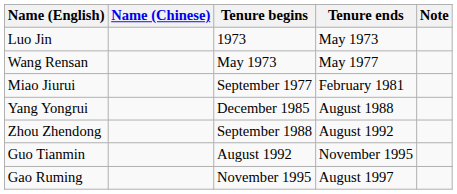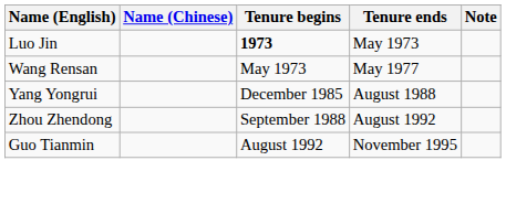Luo Jin | Tenure begins: normal -> bold
- row: Miao Jiurui | September 1977 | February 1981
- row: Gao Ruming | November 1995 | August 1997
